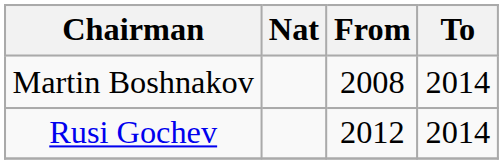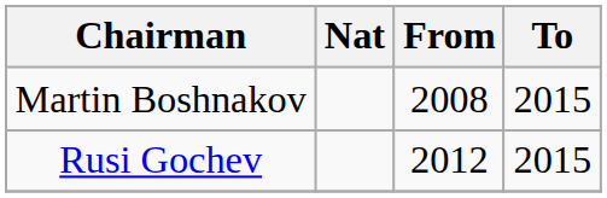Martin Boshnakov | To: 2014 -> 2015
Rusi Gochev | To: 2014 -> 2015
